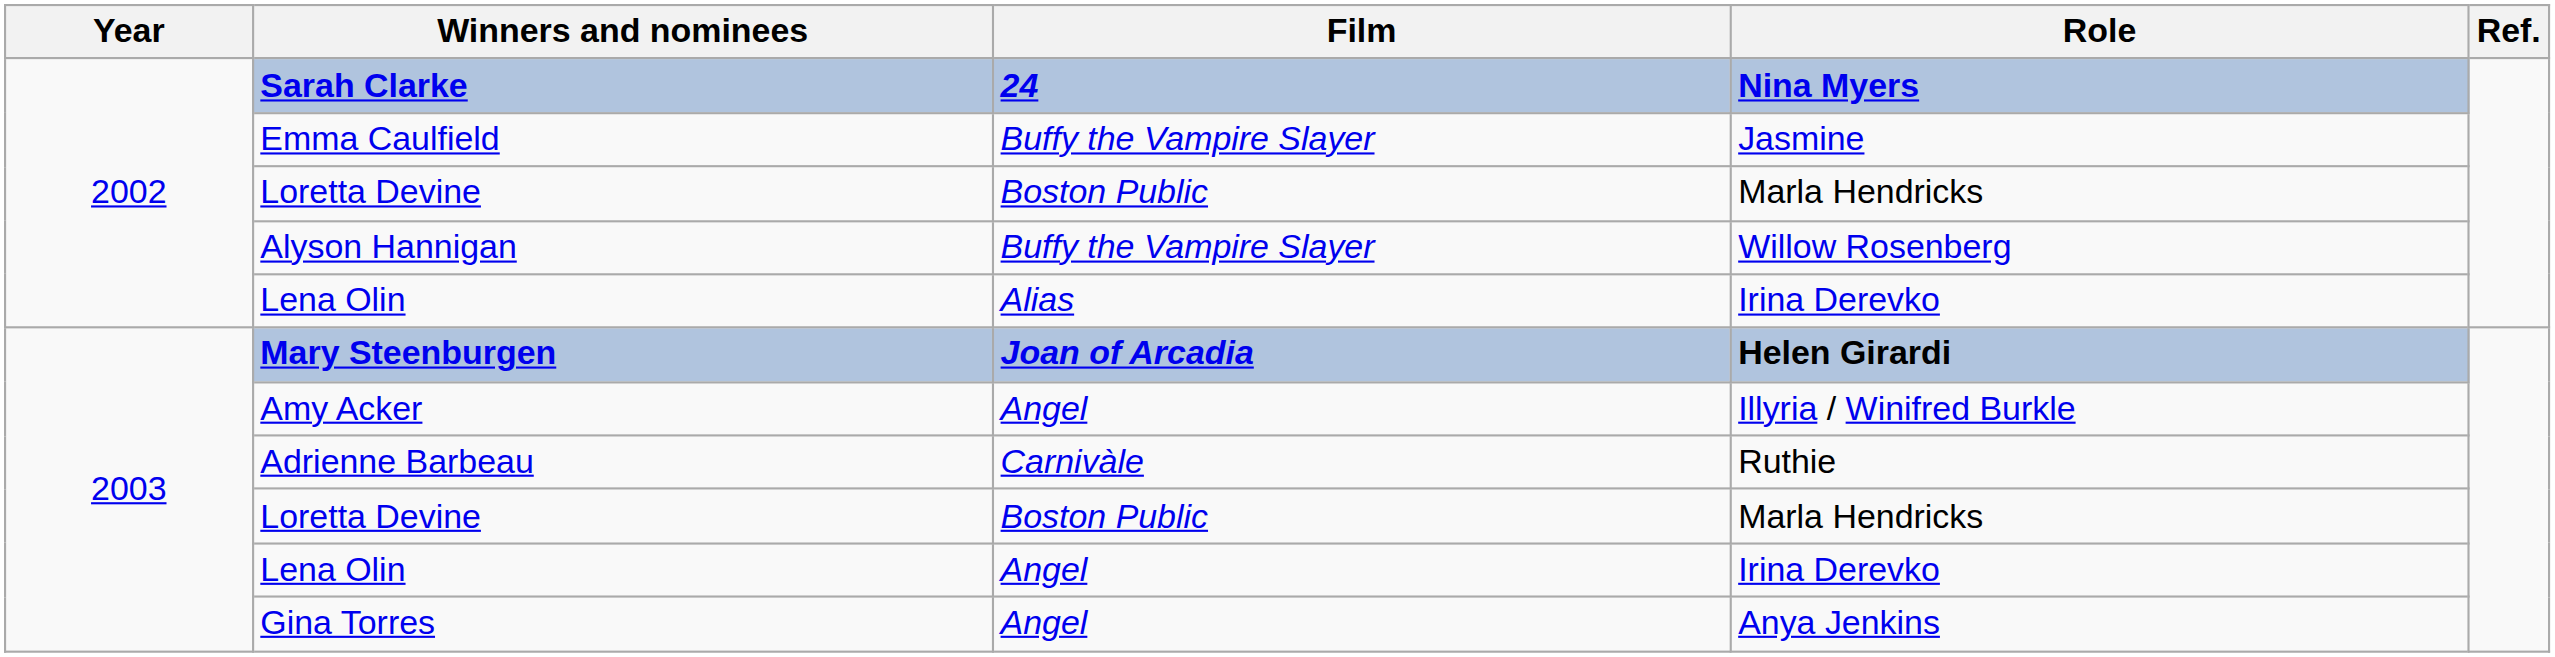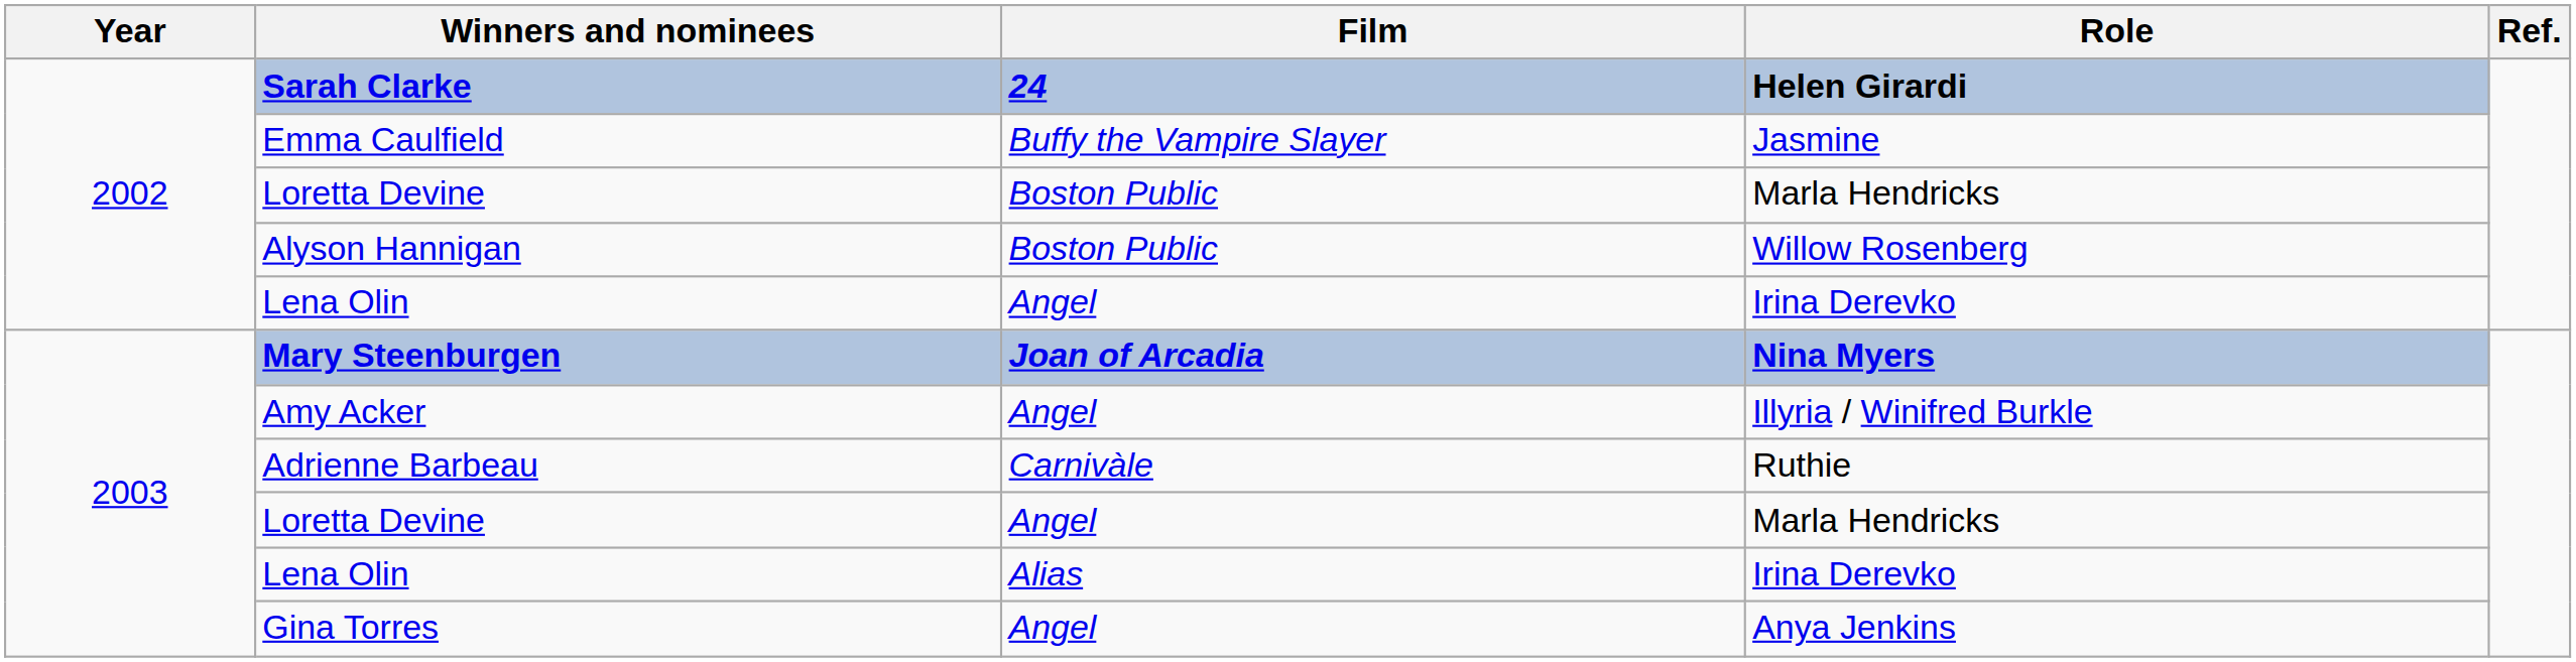Sarah Clarke | Role: Nina Myers -> Helen Girardi
Alyson Hannigan | Film: Buffy the Vampire Slayer -> Boston Public
2002 / Lena Olin | Film: Alias -> Angel
Mary Steenburgen | Role: Helen Girardi -> Nina Myers
2003 / Loretta Devine | Film: Boston Public -> Angel
2003 / Lena Olin | Film: Angel -> Alias
